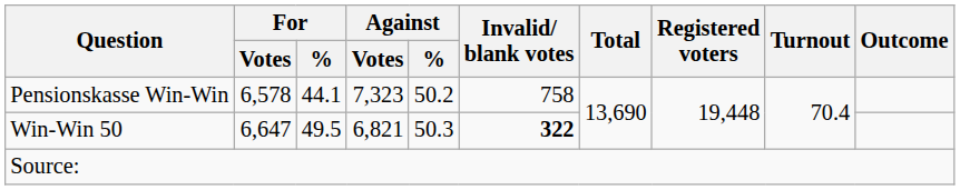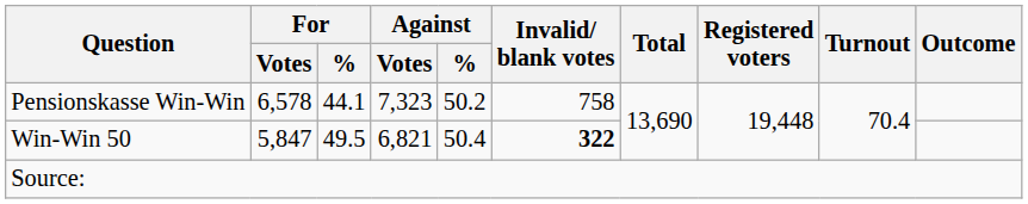Win-Win 50 | For / Votes: 6,647 -> 5,847
Win-Win 50 | Against / %: 50.3 -> 50.4
